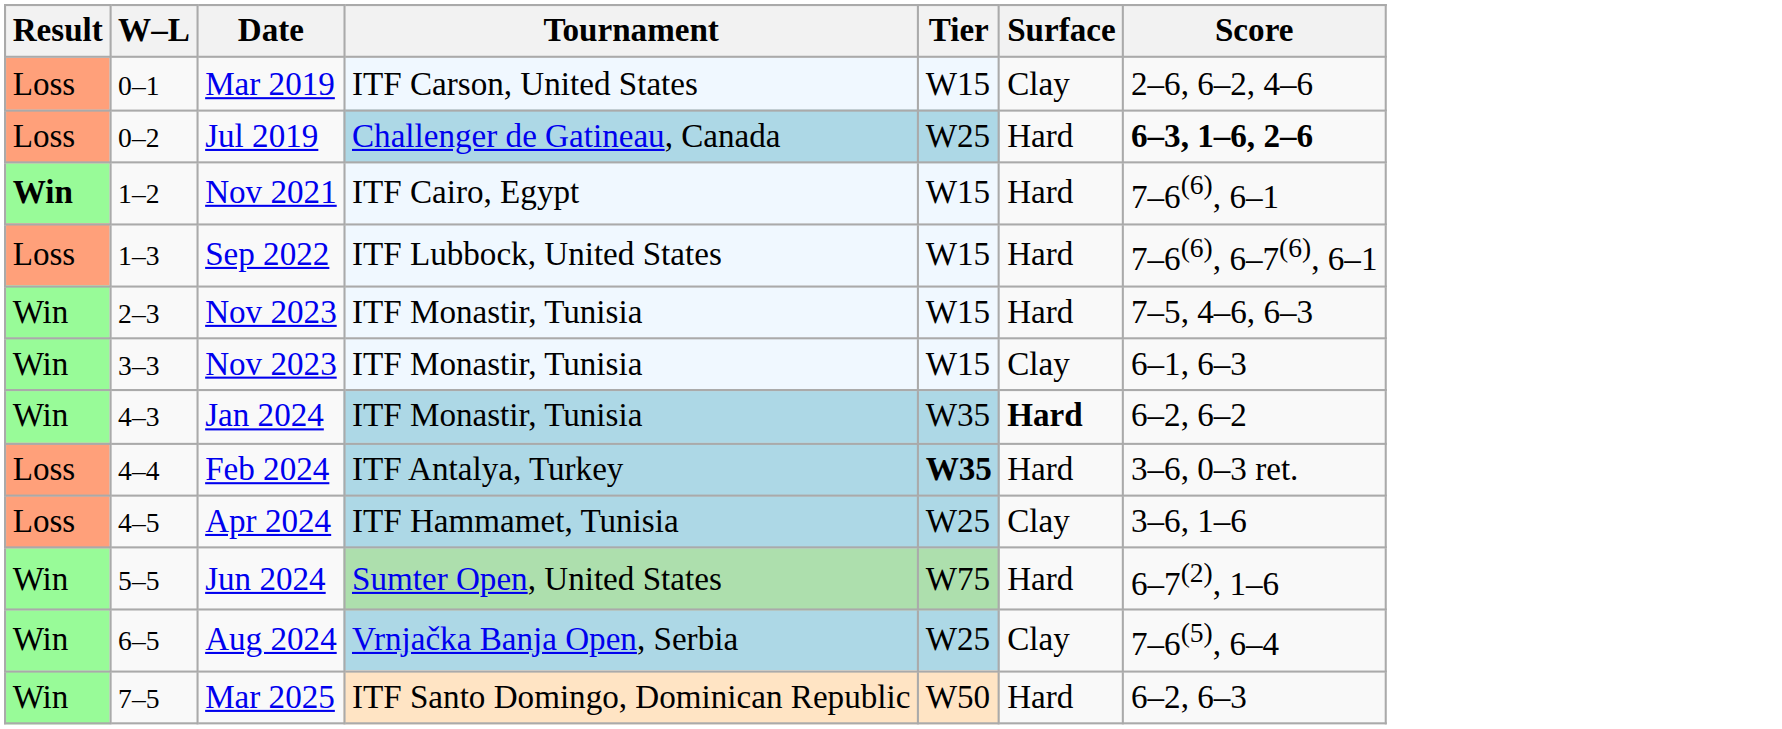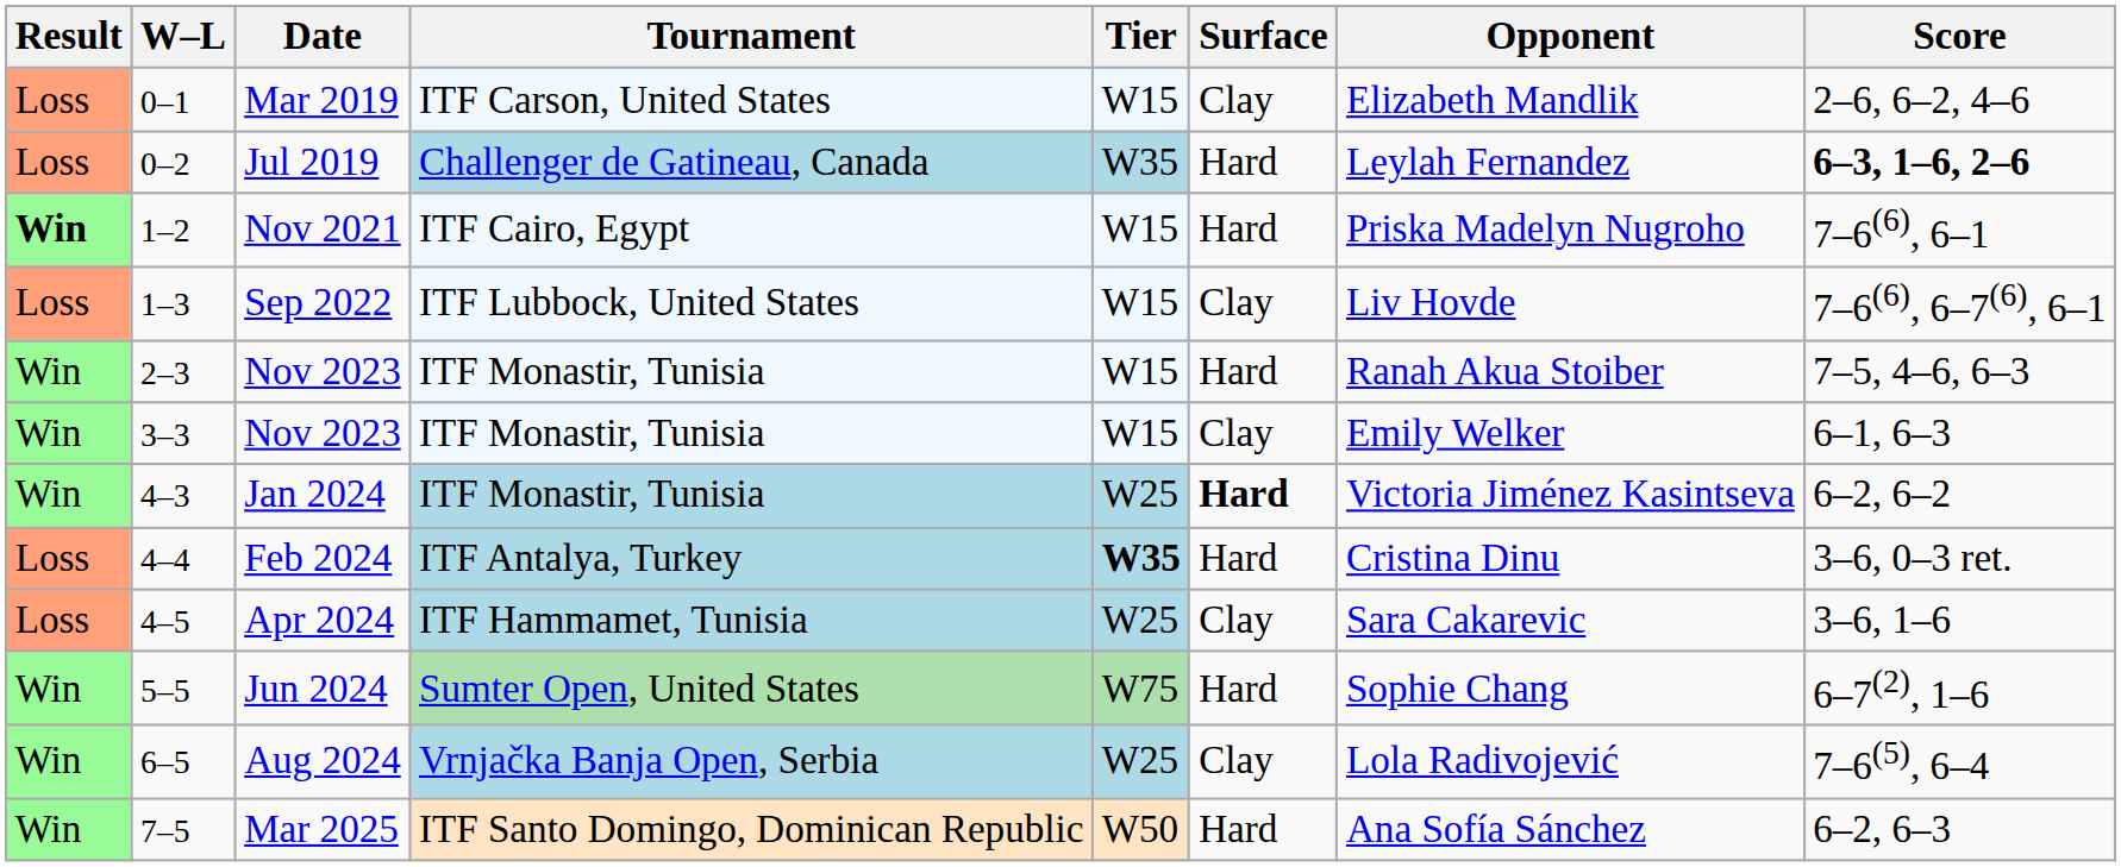+ column: Opponent | Elizabeth Mandlik | Leylah Fernandez | Priska Madelyn Nugroho | Liv Hovde | Ranah Akua Stoiber | Emily Welker | Victoria Jiménez Kasintseva | Cristina Dinu | Sara Cakarevic | Sophie Chang | Lola Radivojević | Ana Sofía Sánchez
Jul 2019 | Tier: W25 -> W35
Sep 2022 | Surface: Hard -> Clay
Jan 2024 | Tier: W35 -> W25
